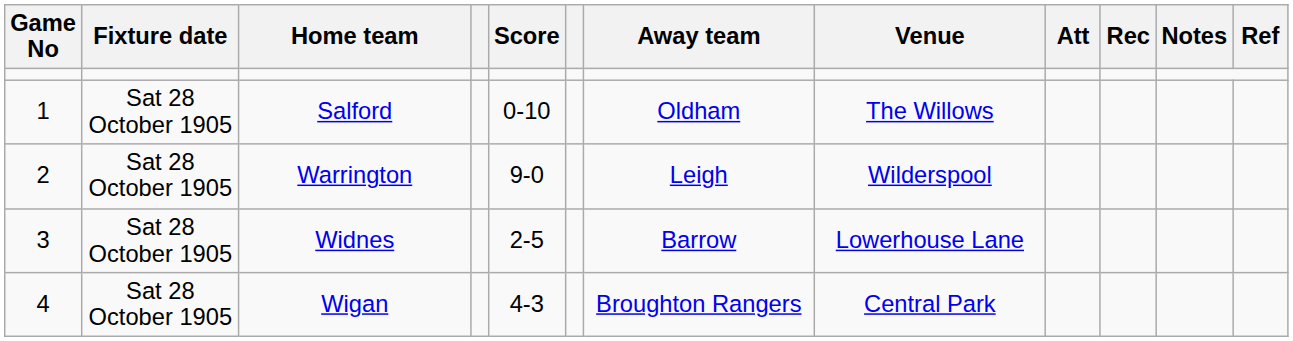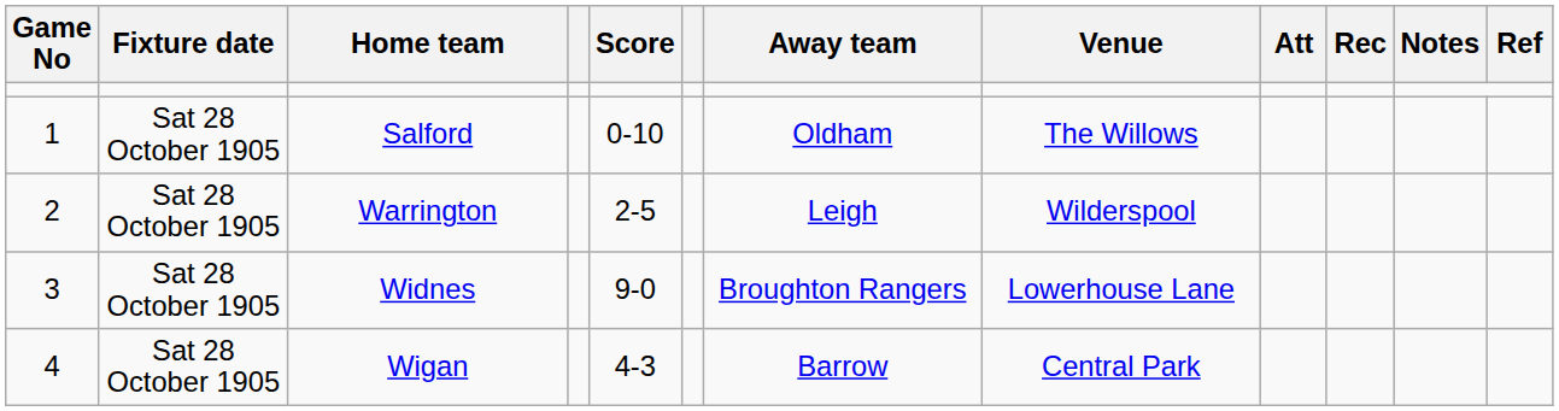Warrington | Score: 9-0 -> 2-5
Widnes | Score: 2-5 -> 9-0
Widnes | Away team: Barrow -> Broughton Rangers
Wigan | Away team: Broughton Rangers -> Barrow
